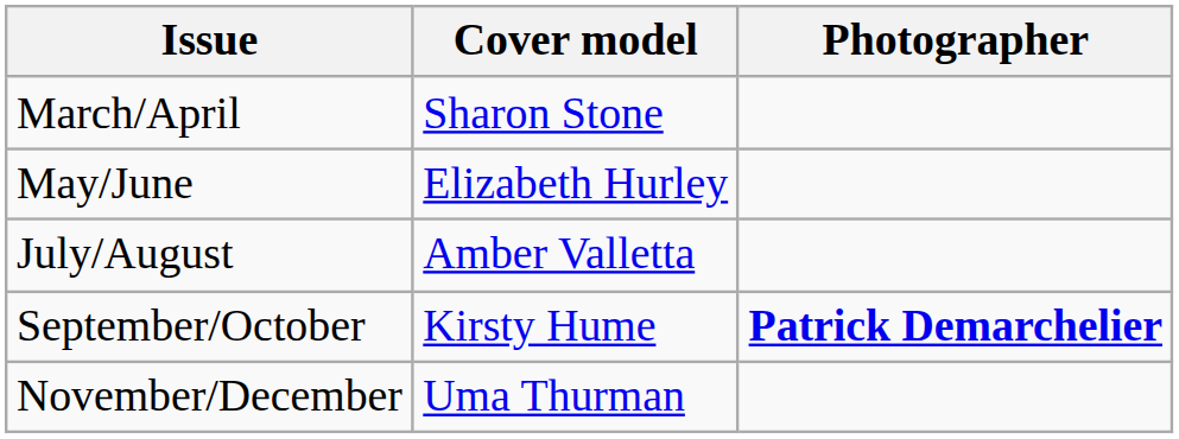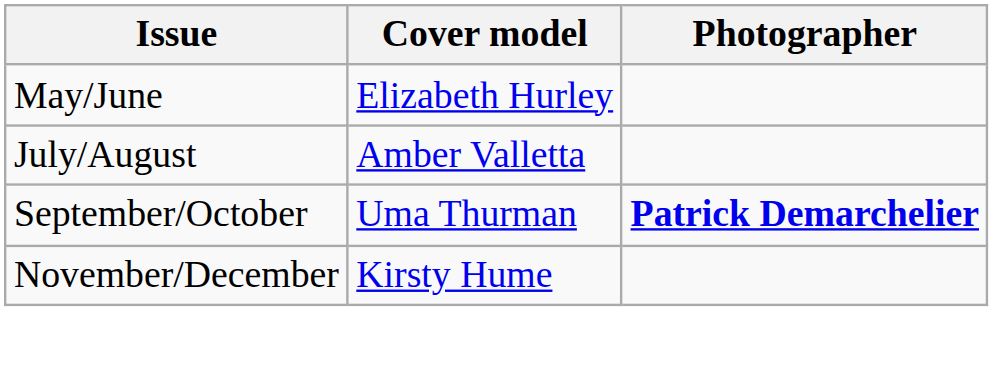- row: March/April | Sharon Stone
September/October | Cover model: Kirsty Hume -> Uma Thurman
November/December | Cover model: Uma Thurman -> Kirsty Hume
